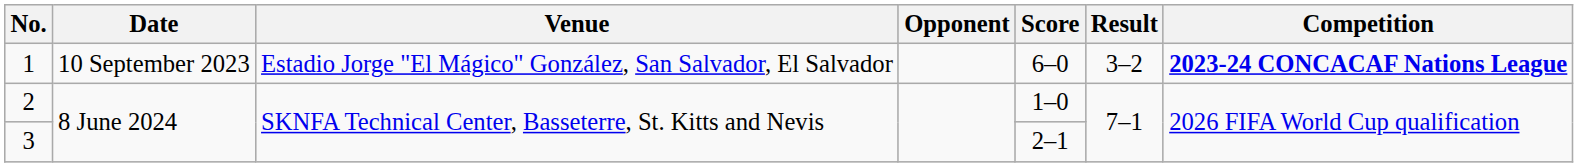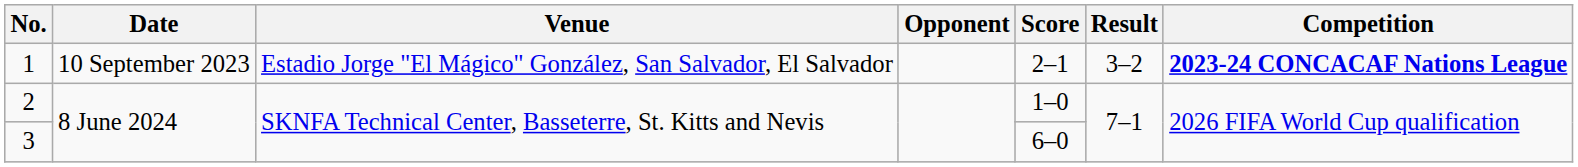1 | Score: 6–0 -> 2–1
3 | Score: 2–1 -> 6–0
